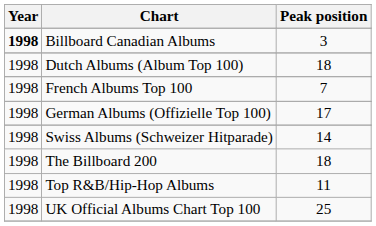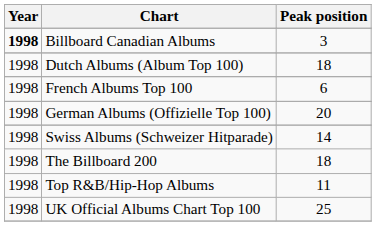French Albums Top 100 | Peak position: 7 -> 6
German Albums (Offizielle Top 100) | Peak position: 17 -> 20
